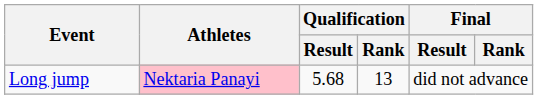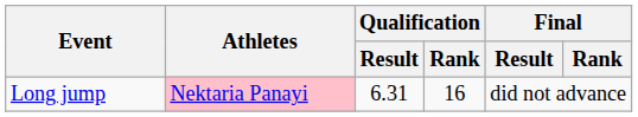Long jump | Qualification / Result: 5.68 -> 6.31
Long jump | Qualification / Rank: 13 -> 16
